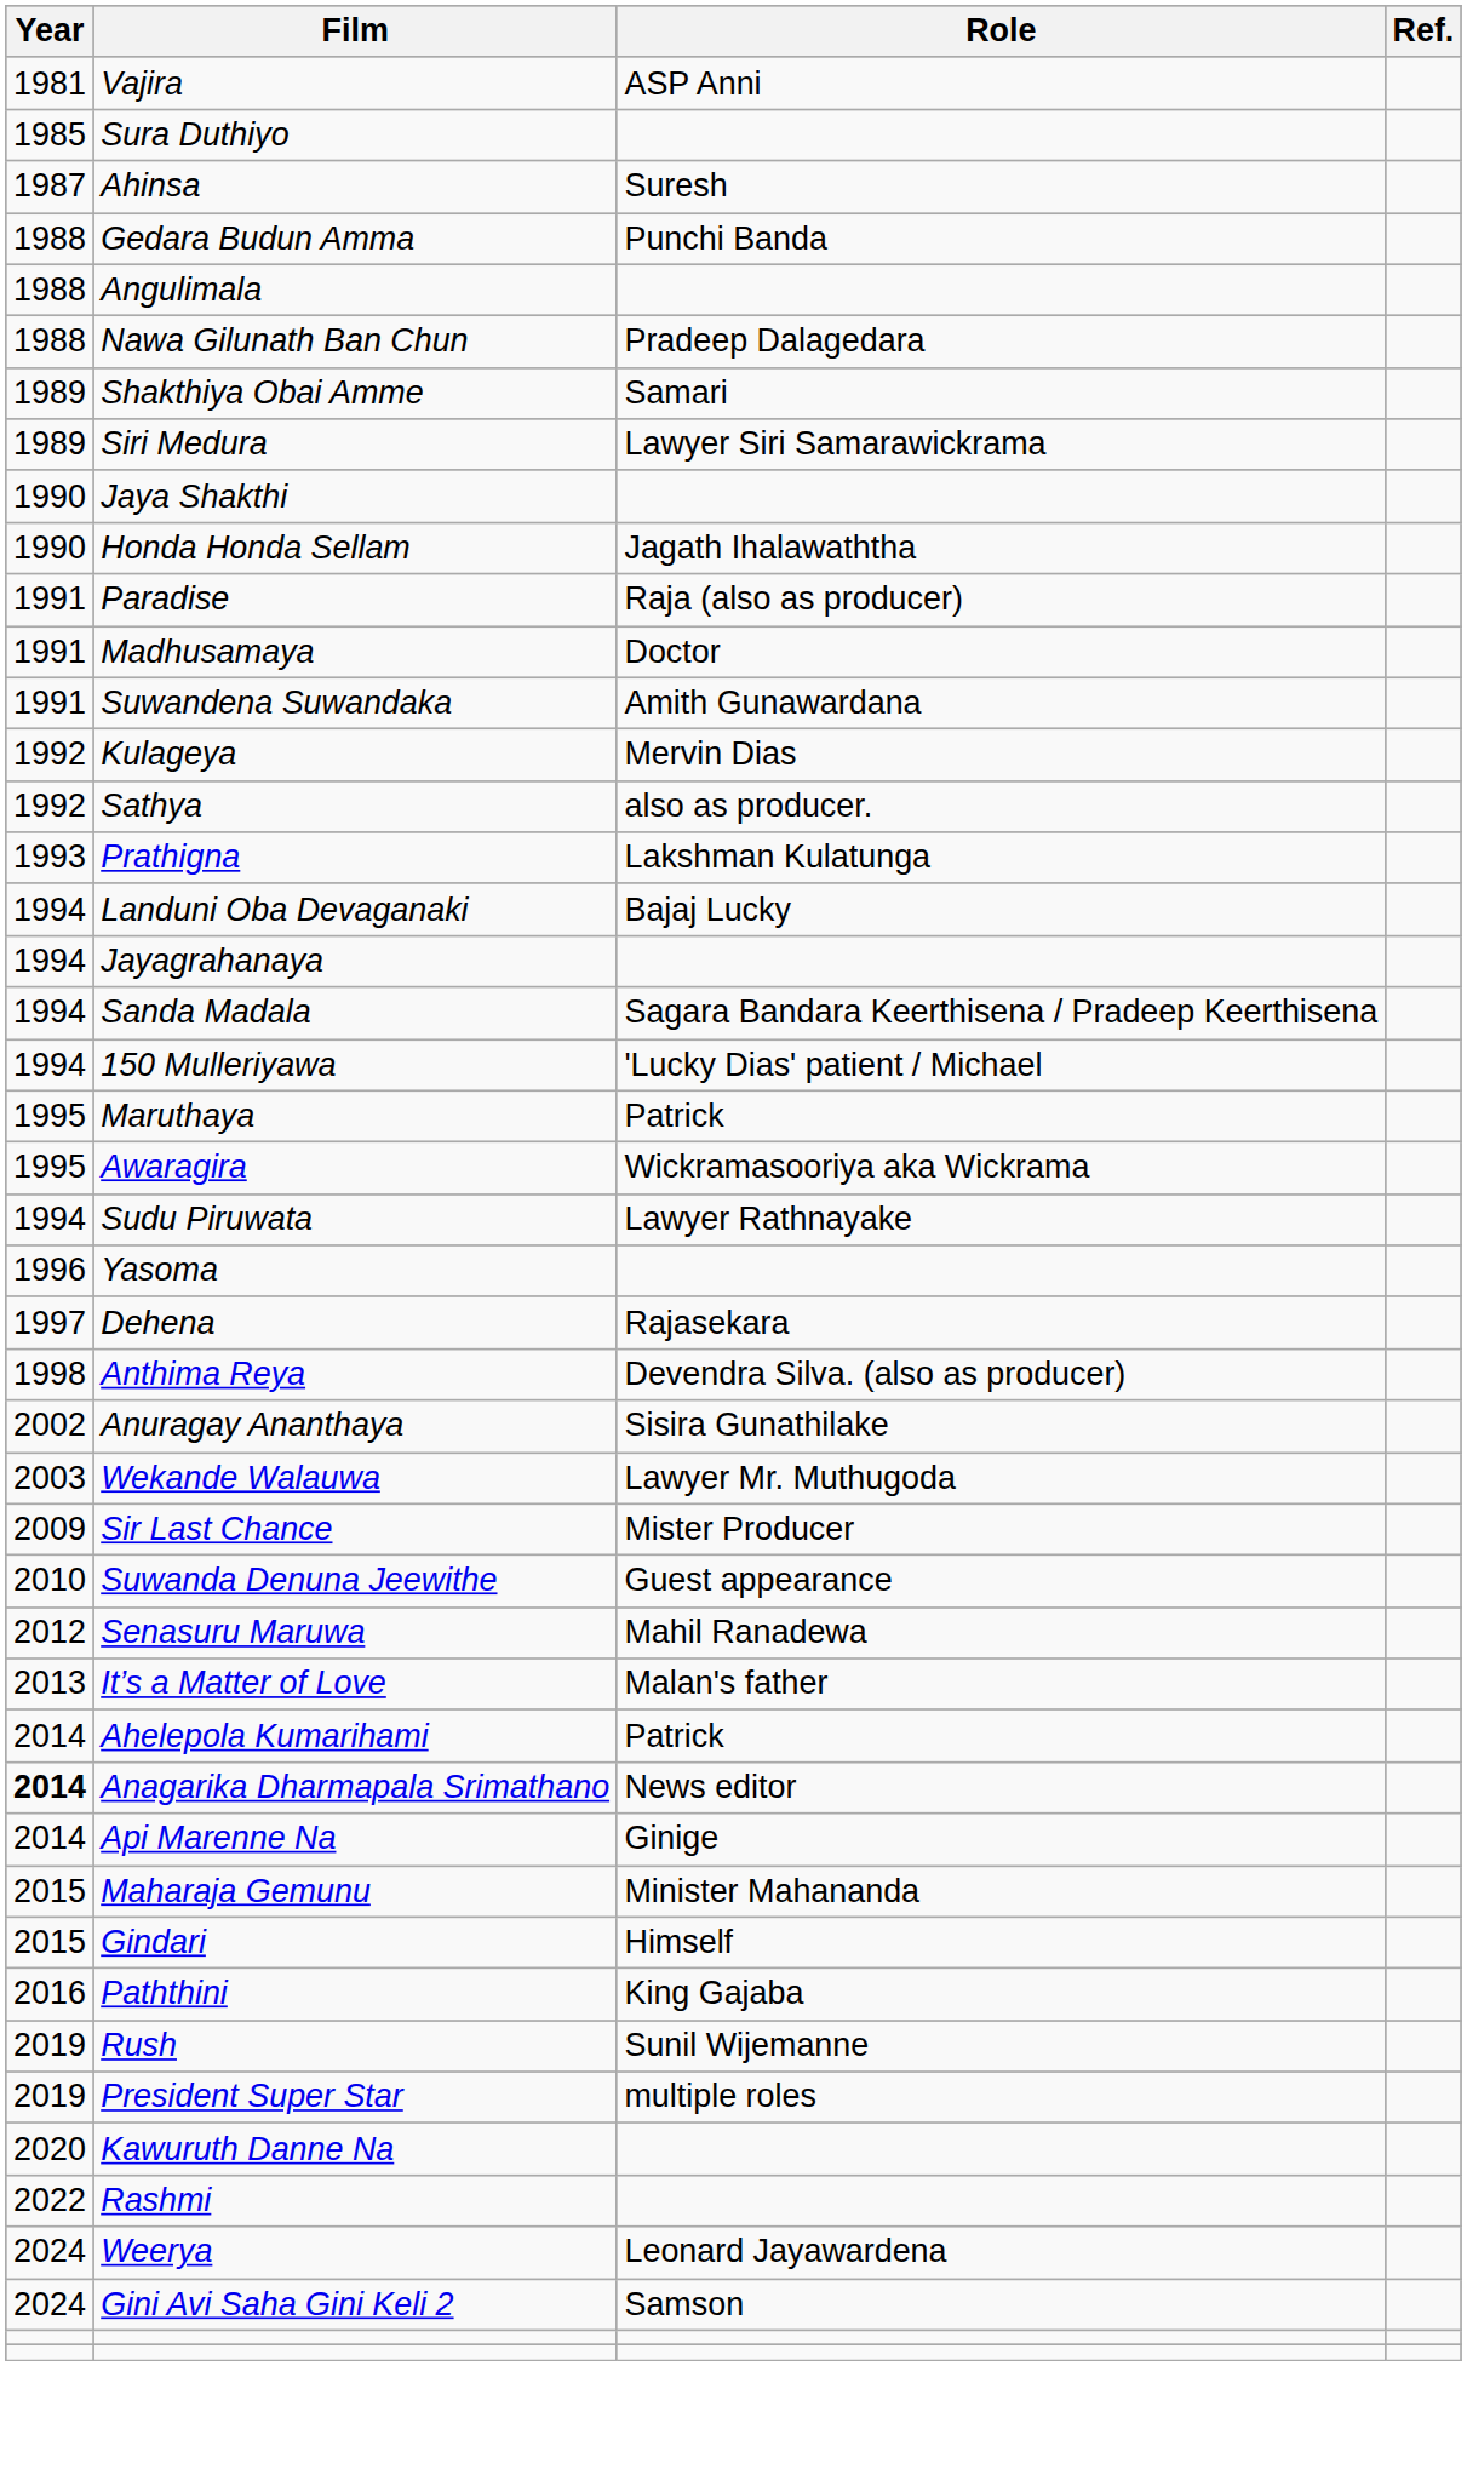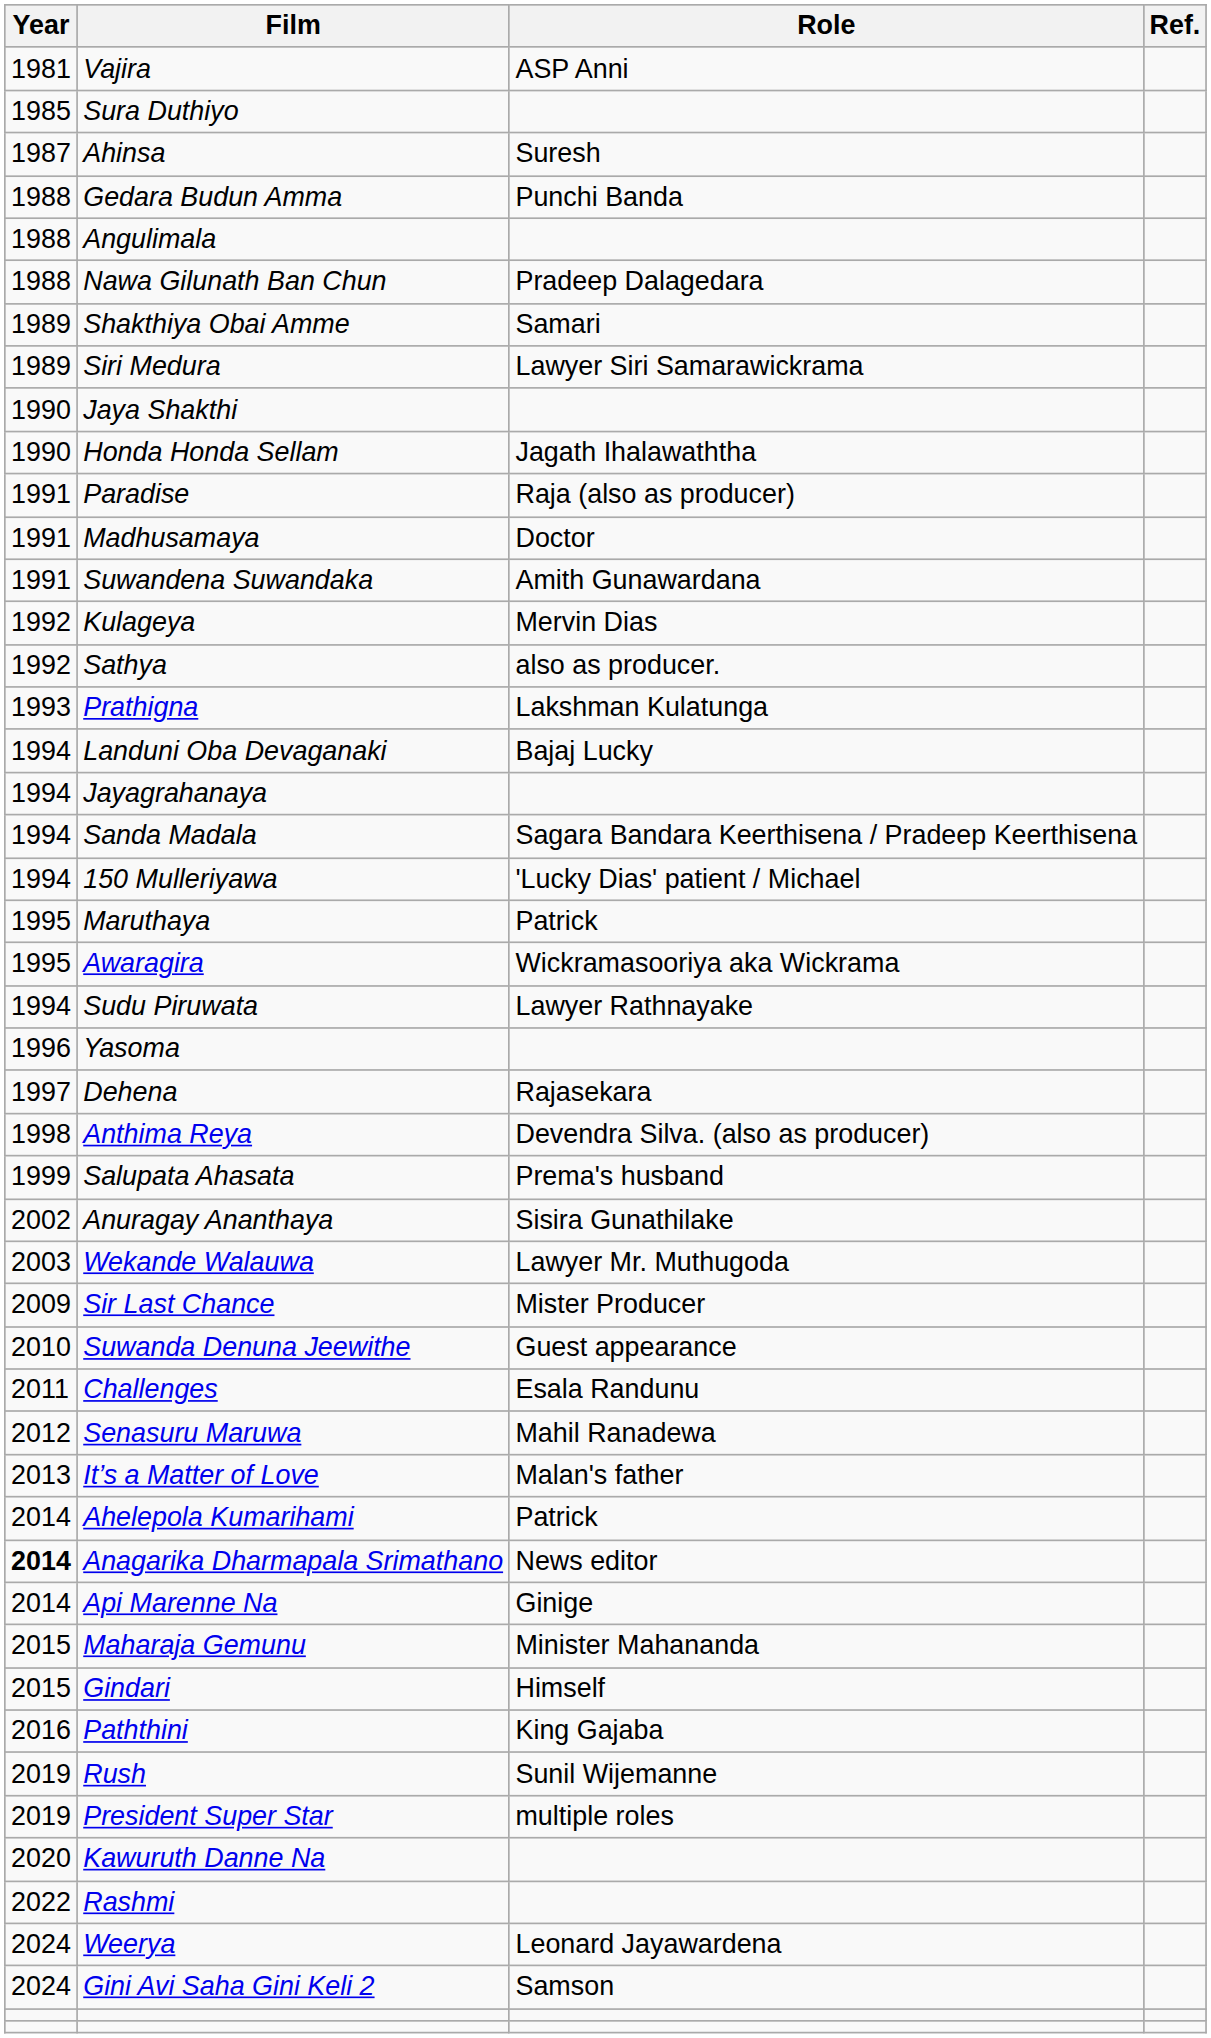+ row: 1999 | Salupata Ahasata | Prema's husband
+ row: 2011 | Challenges | Esala Randunu
